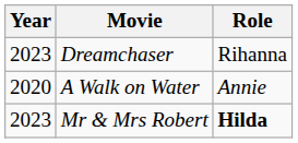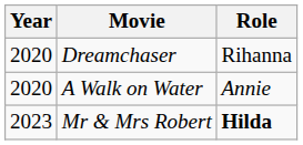Dreamchaser | Year: 2023 -> 2020
